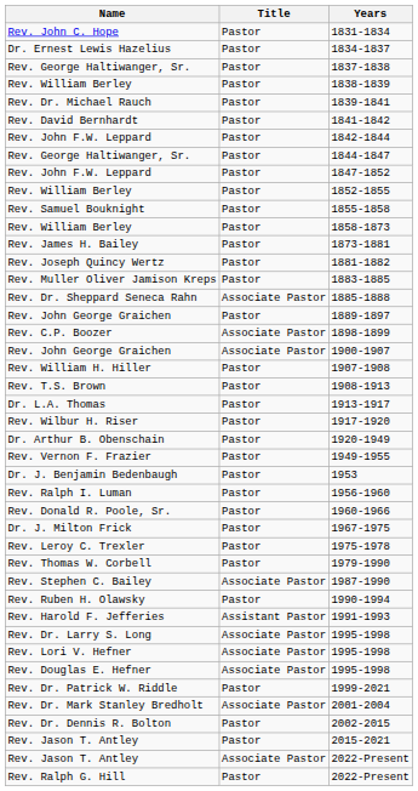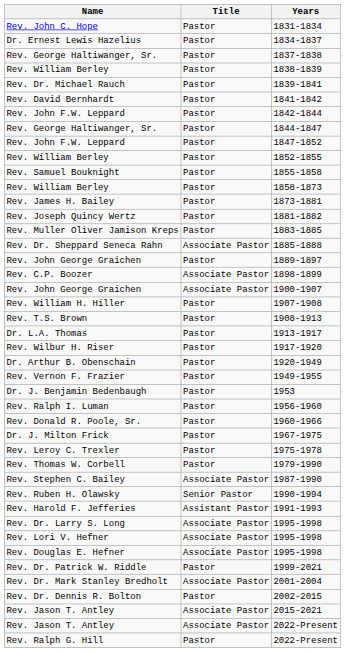1990-1994 | Title: Pastor -> Senior Pastor
2015-2021 | Title: Pastor -> Associate Pastor
